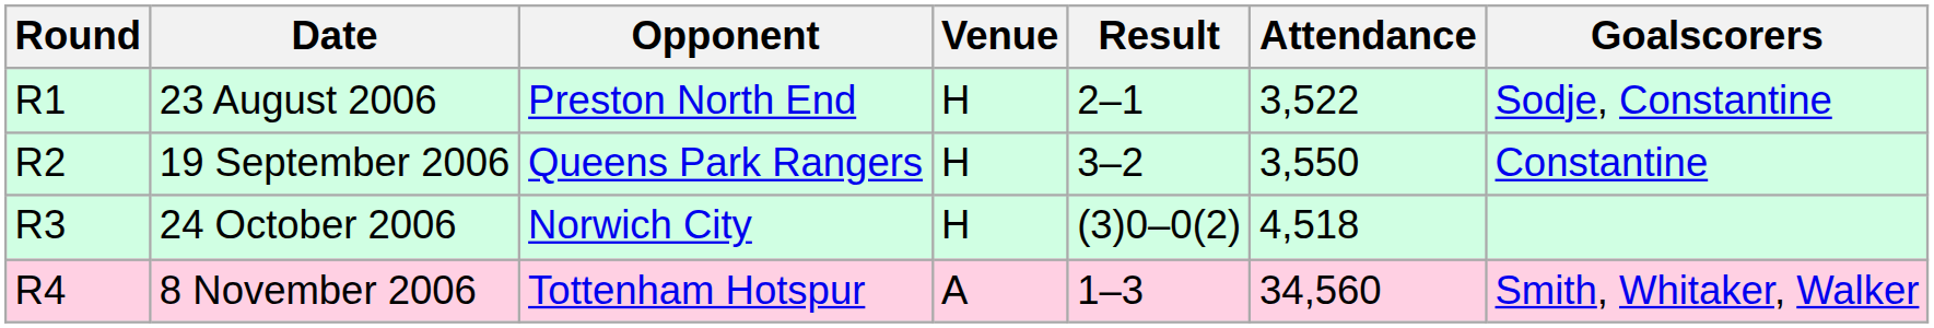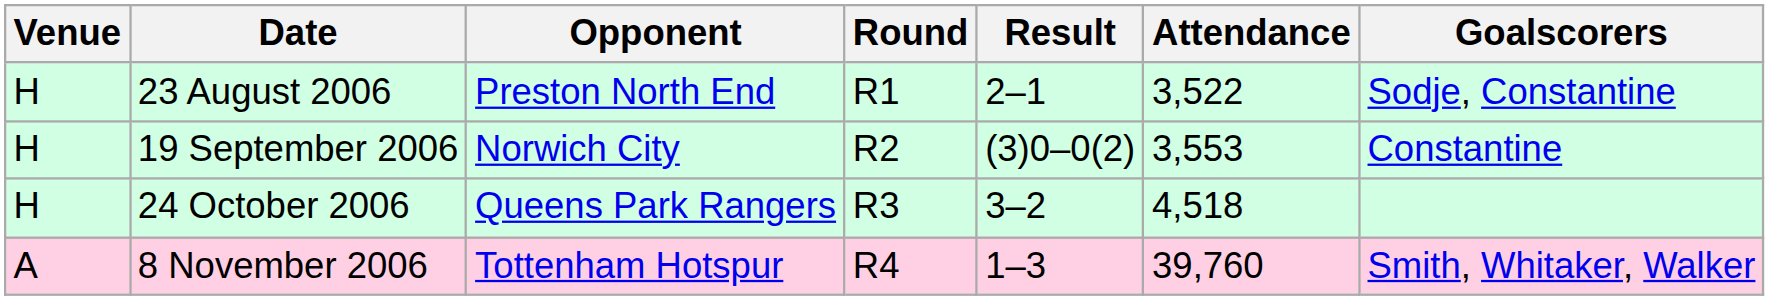columns swapped: Round <-> Venue
19 September 2006 | Opponent: Queens Park Rangers -> Norwich City
19 September 2006 | Result: 3–2 -> (3)0–0(2)
19 September 2006 | Attendance: 3,550 -> 3,553
24 October 2006 | Opponent: Norwich City -> Queens Park Rangers
24 October 2006 | Result: (3)0–0(2) -> 3–2
8 November 2006 | Attendance: 34,560 -> 39,760
